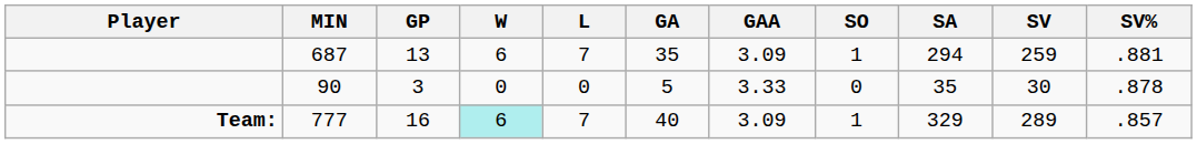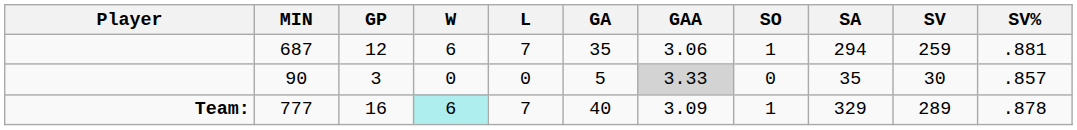687 | GP: 13 -> 12
687 | GAA: 3.09 -> 3.06
90 | GAA: no background -> lightgrey background
90 | SV%: .878 -> .857
777 | SV%: .857 -> .878
